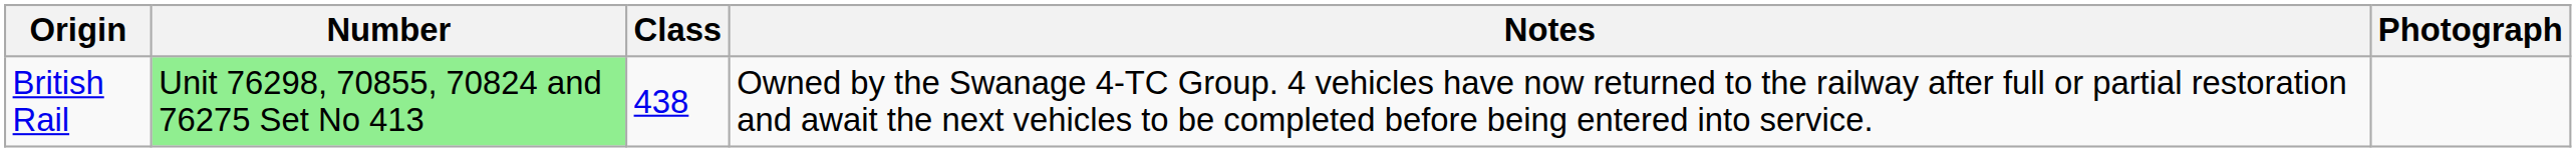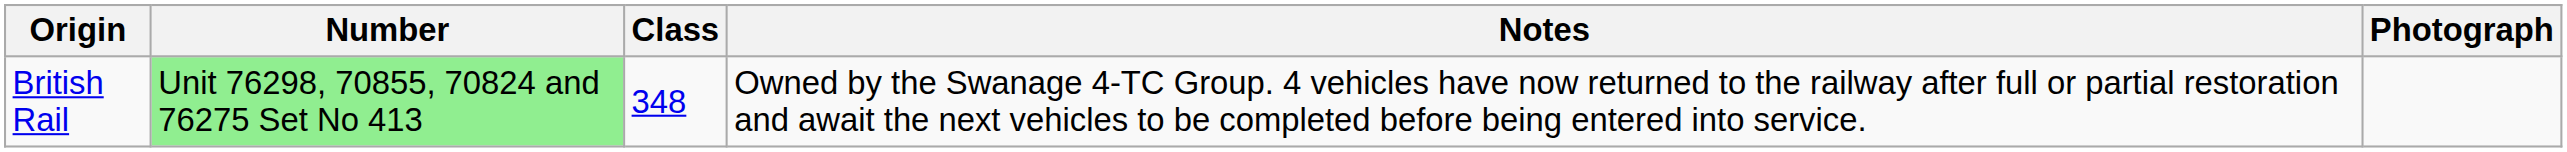British Rail | Class: 438 -> 348
